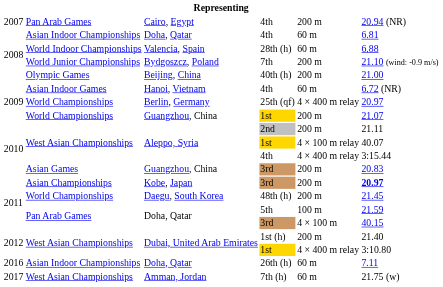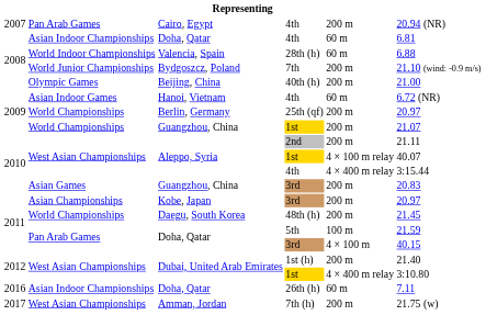Berlin, Germany | column 5: 4 × 400 m relay -> 200 m
Kobe, Japan | column 6: bold -> normal
Amman, Jordan | column 5: 60 m -> 200 m
